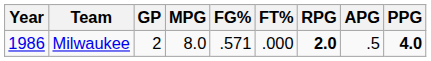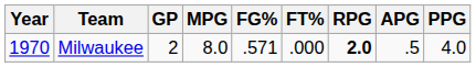Milwaukee | Year: 1986 -> 1970
Milwaukee | PPG: bold -> normal
